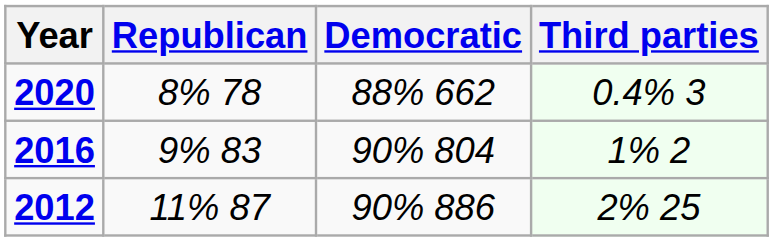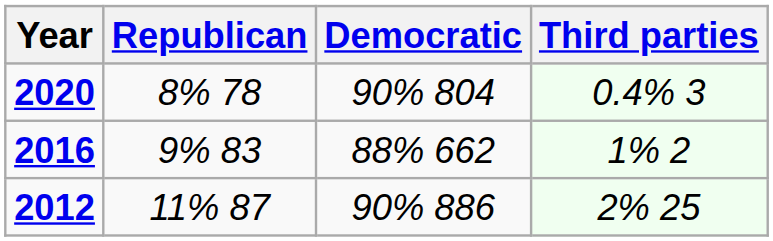2020 | Democratic: 88% 662 -> 90% 804
2016 | Democratic: 90% 804 -> 88% 662
